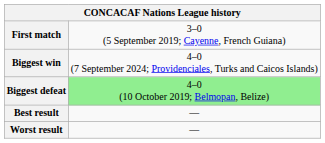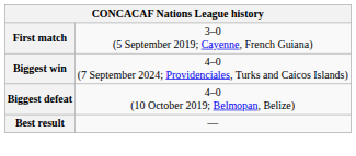Biggest defeat | column 2: lightgreen background -> no background
- row: Worst result | —
